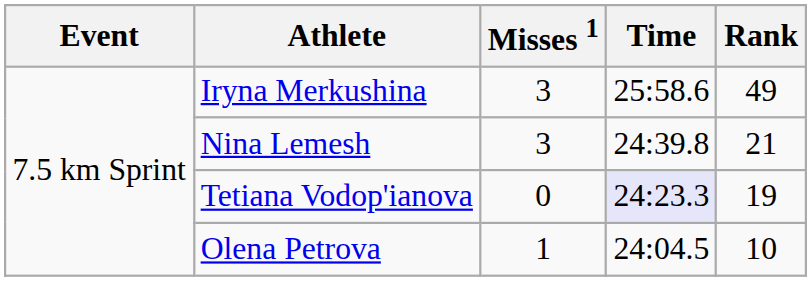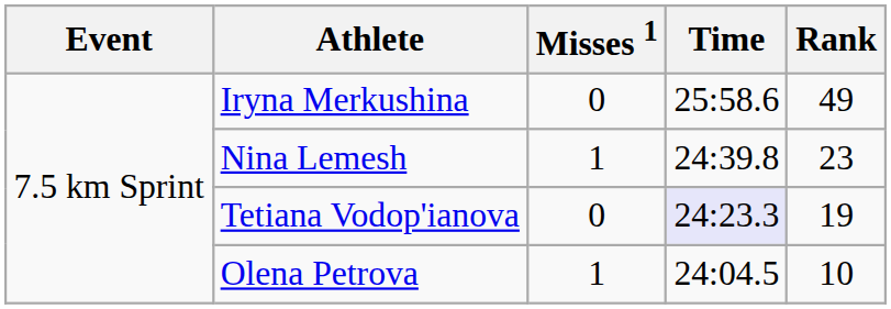Iryna Merkushina | Misses 1: 3 -> 0
Nina Lemesh | Misses 1: 3 -> 1
Nina Lemesh | Rank: 21 -> 23
